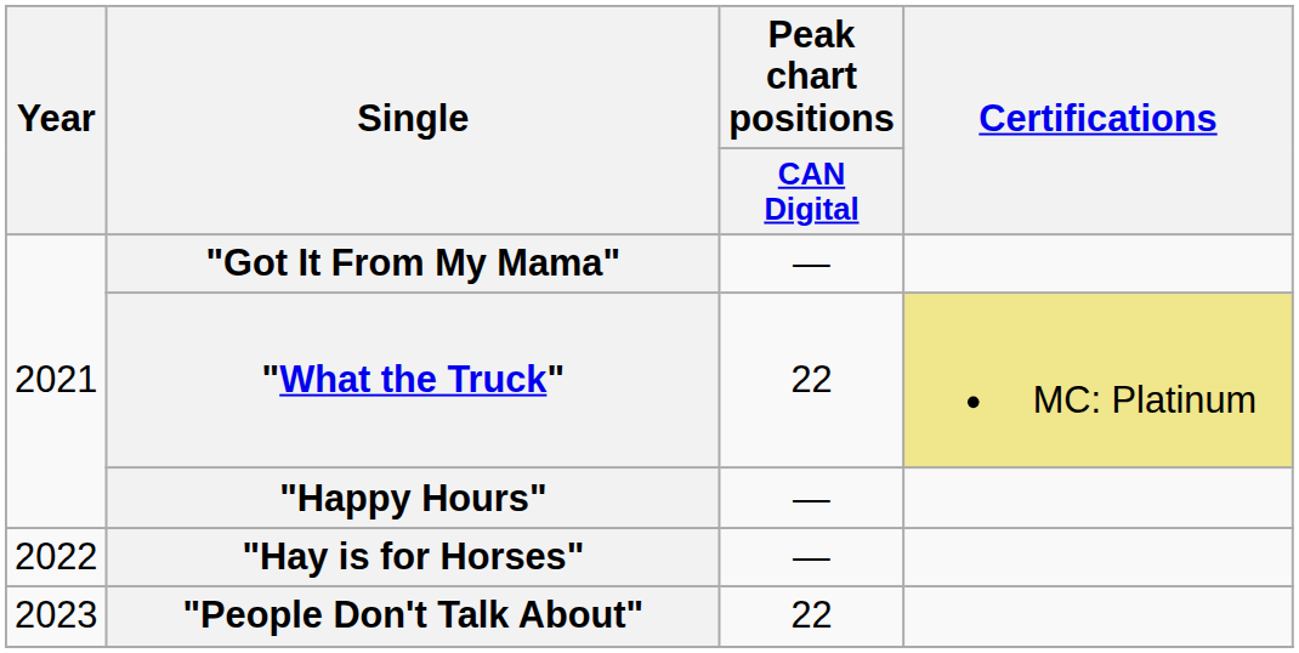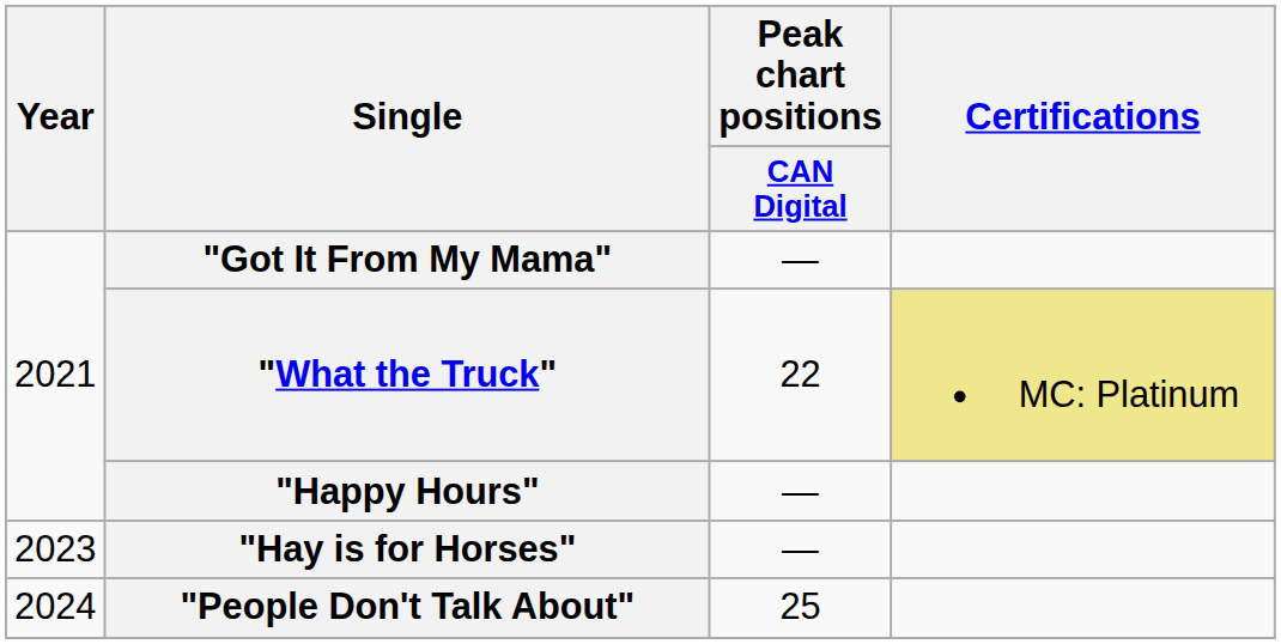"Hay is for Horses" | Year: 2022 -> 2023
"People Don't Talk About" | Year: 2023 -> 2024
"People Don't Talk About" | Peak chart positions / CAN Digital: 22 -> 25
